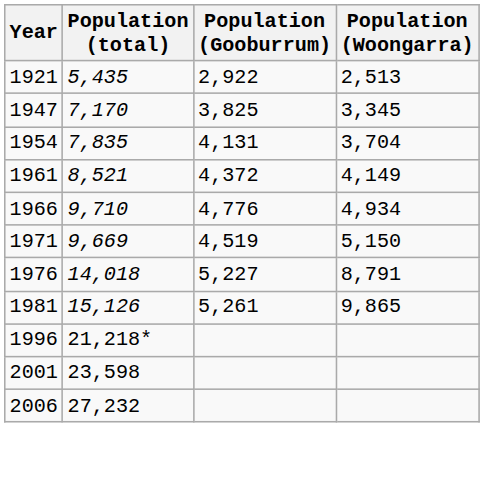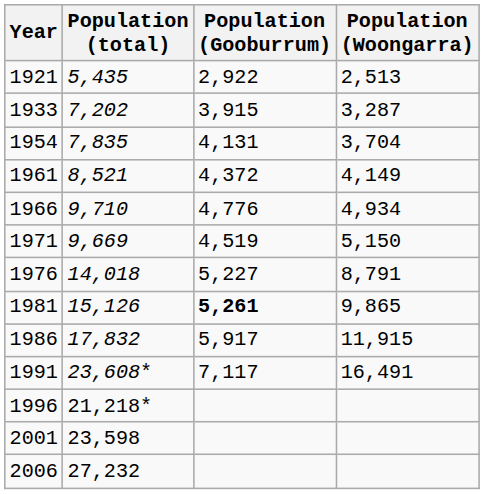+ row: 1933 | 7,202 | 3,915 | 3,287
- row: 1947 | 7,170 | 3,825 | 3,345
1981 | Population (Gooburrum): normal -> bold
+ row: 1986 | 17,832 | 5,917 | 11,915
+ row: 1991 | 23,608* | 7,117 | 16,491
